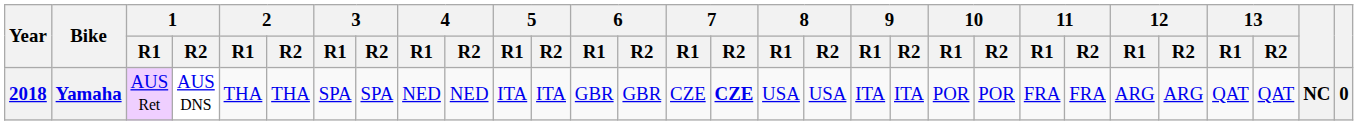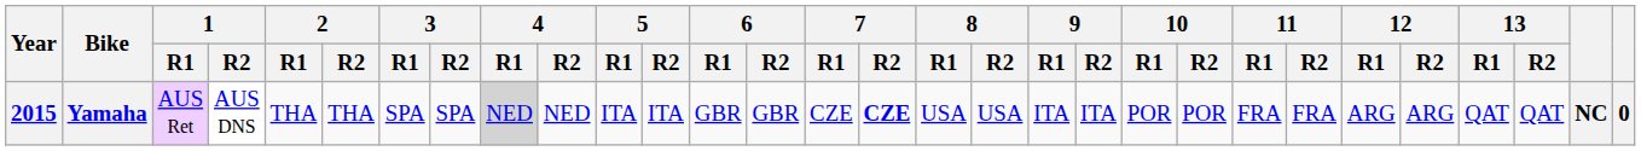Yamaha | Year: 2018 -> 2015
Yamaha | 4 / R1: no background -> lightgrey background
